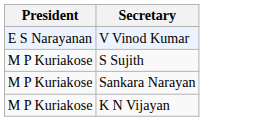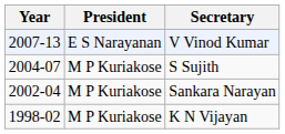+ column: Year | 2007-13 | 2004-07 | 2002-04 | 1998-02
